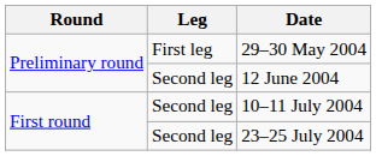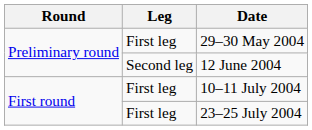10–11 July 2004 | Leg: Second leg -> First leg
23–25 July 2004 | Leg: Second leg -> First leg
